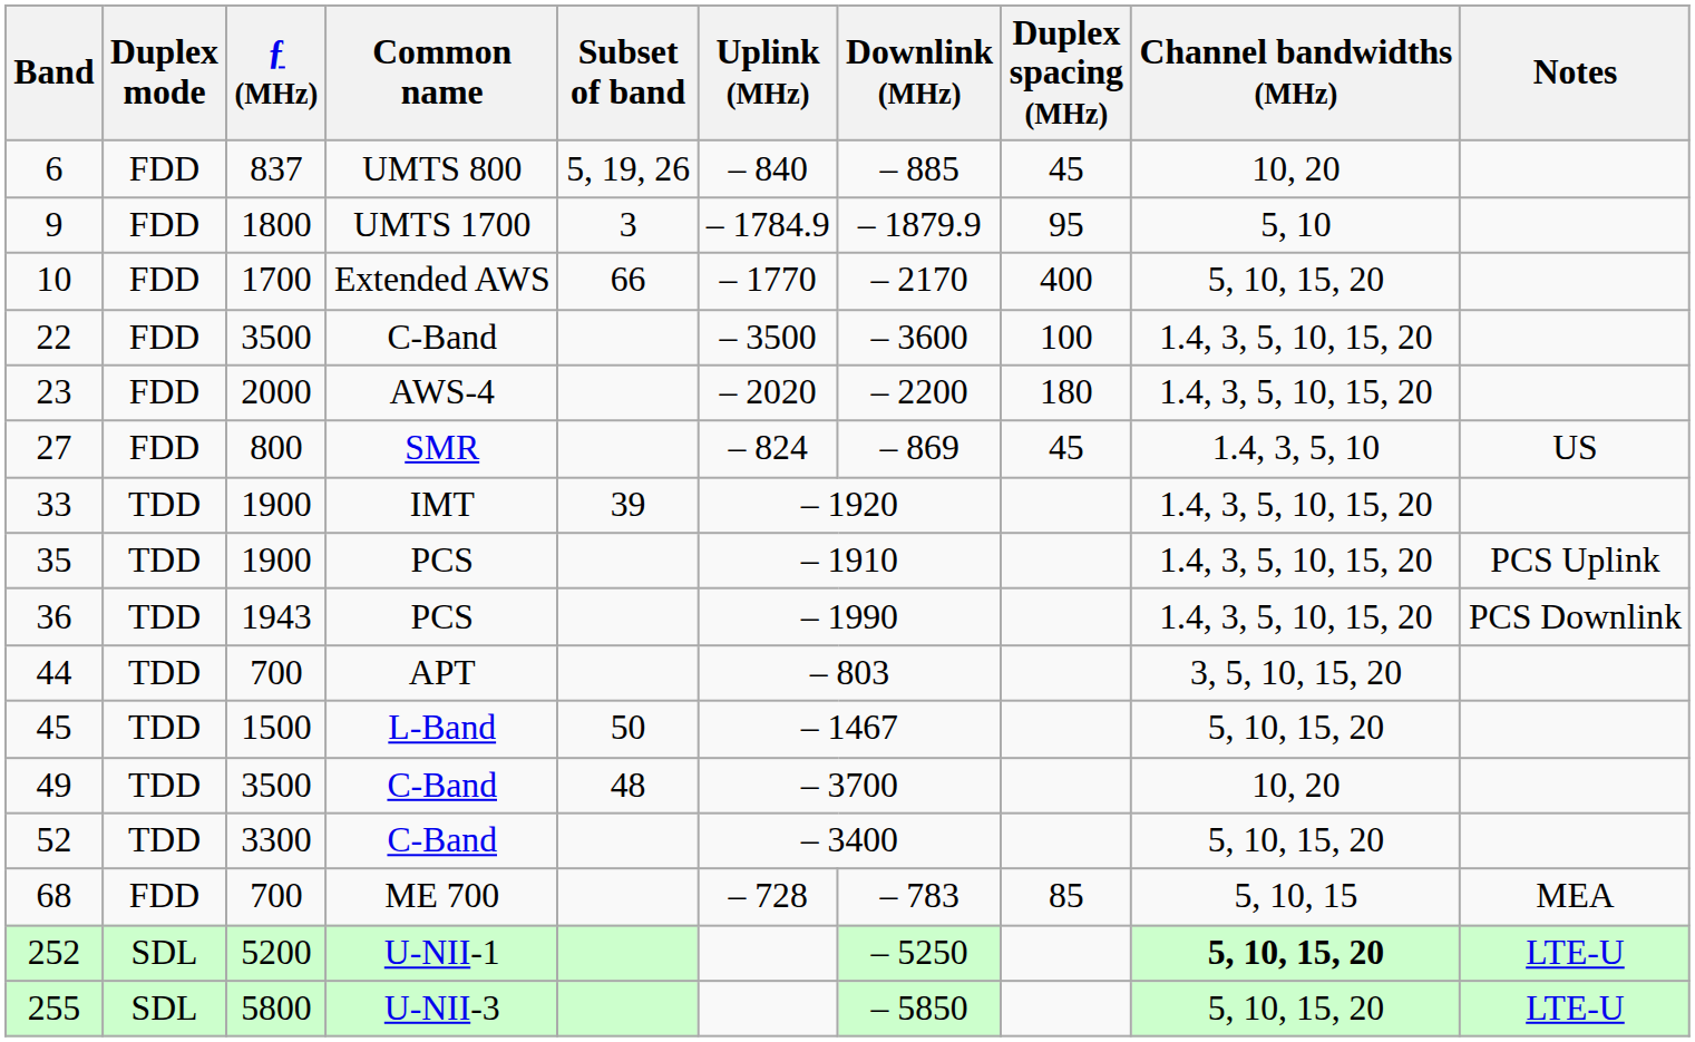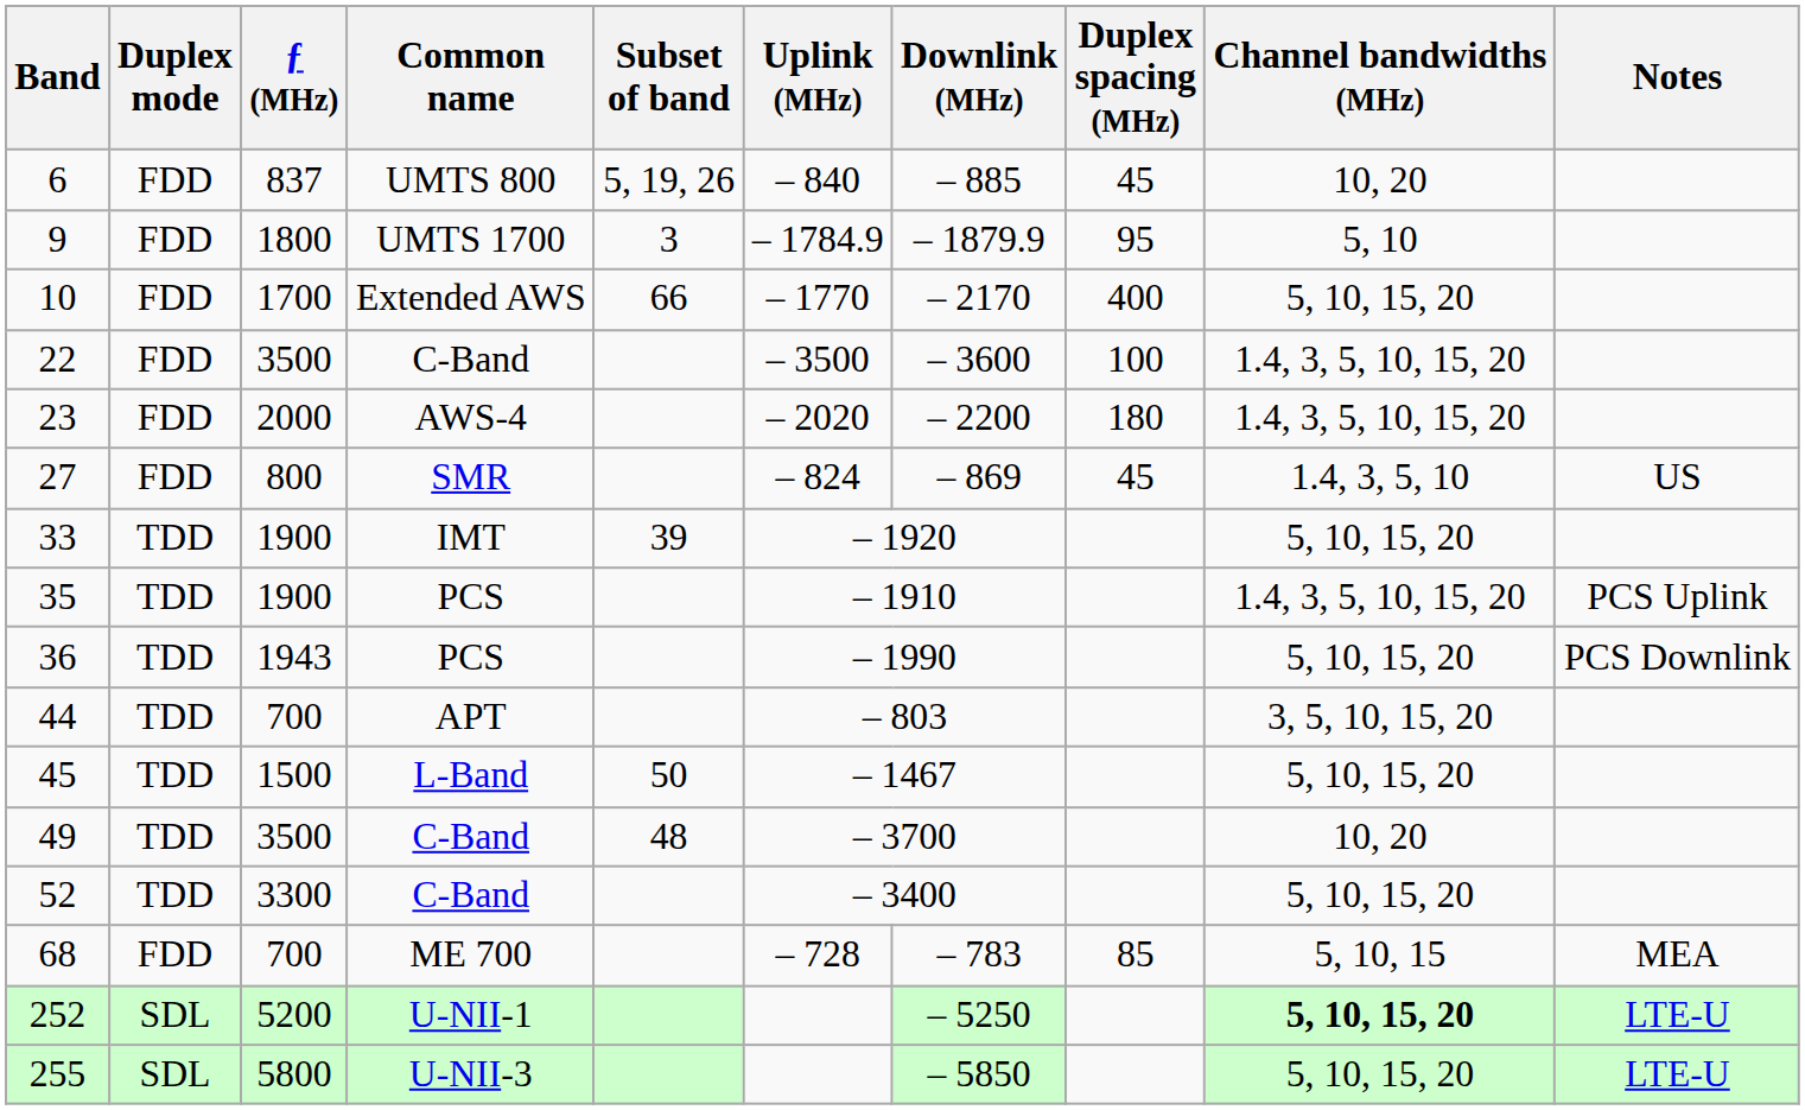33 | Channel bandwidths (MHz): 1.4, 3, 5, 10, 15, 20 -> 5, 10, 15, 20
36 | Channel bandwidths (MHz): 1.4, 3, 5, 10, 15, 20 -> 5, 10, 15, 20
